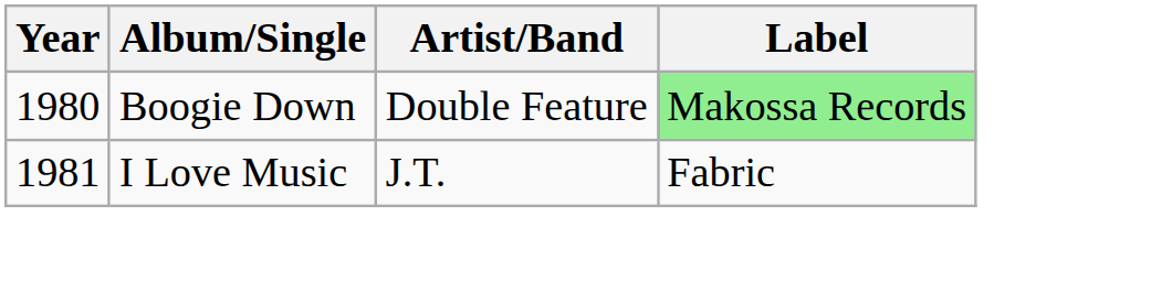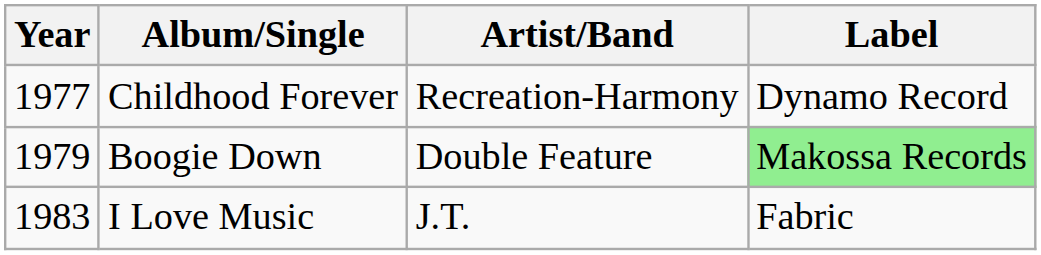+ row: 1977 | Childhood Forever | Recreation-Harmony | Dynamo Record
Boogie Down | Year: 1980 -> 1979
I Love Music | Year: 1981 -> 1983
